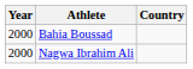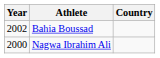Bahia Boussad | Year: 2000 -> 2002
